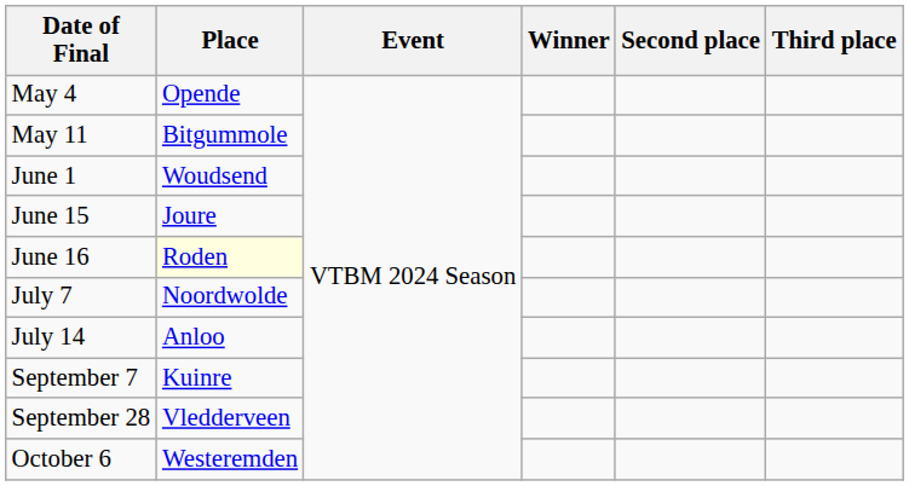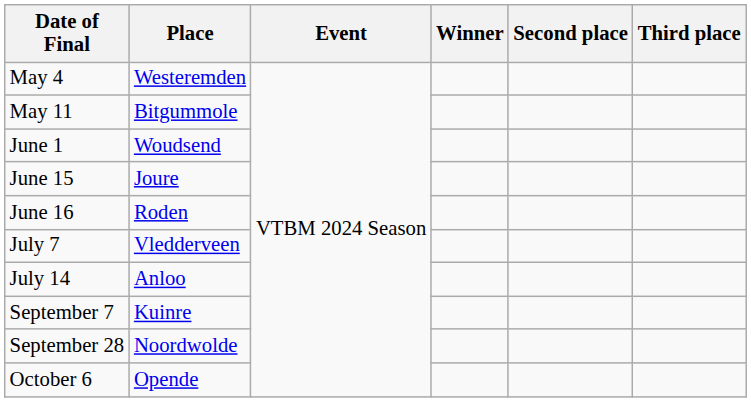May 4 | Place: Opende -> Westeremden
June 16 | Place: lightyellow background -> no background
July 7 | Place: Noordwolde -> Vledderveen
September 28 | Place: Vledderveen -> Noordwolde
October 6 | Place: Westeremden -> Opende
